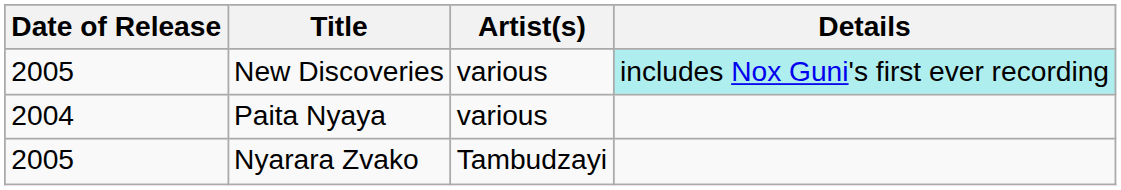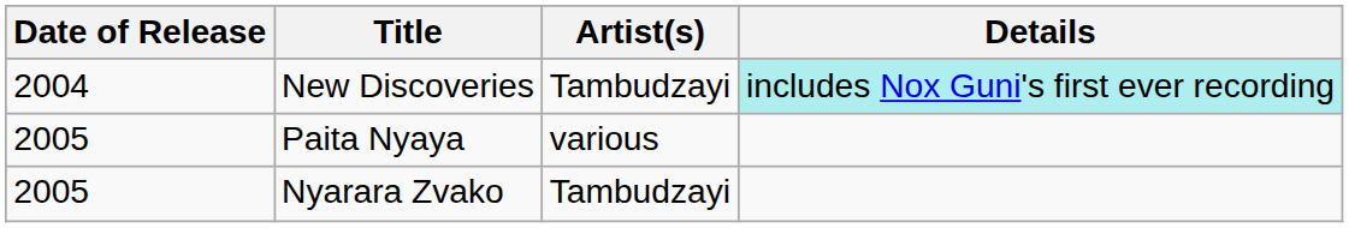New Discoveries | Date of Release: 2005 -> 2004
New Discoveries | Artist(s): various -> Tambudzayi
Paita Nyaya | Date of Release: 2004 -> 2005
